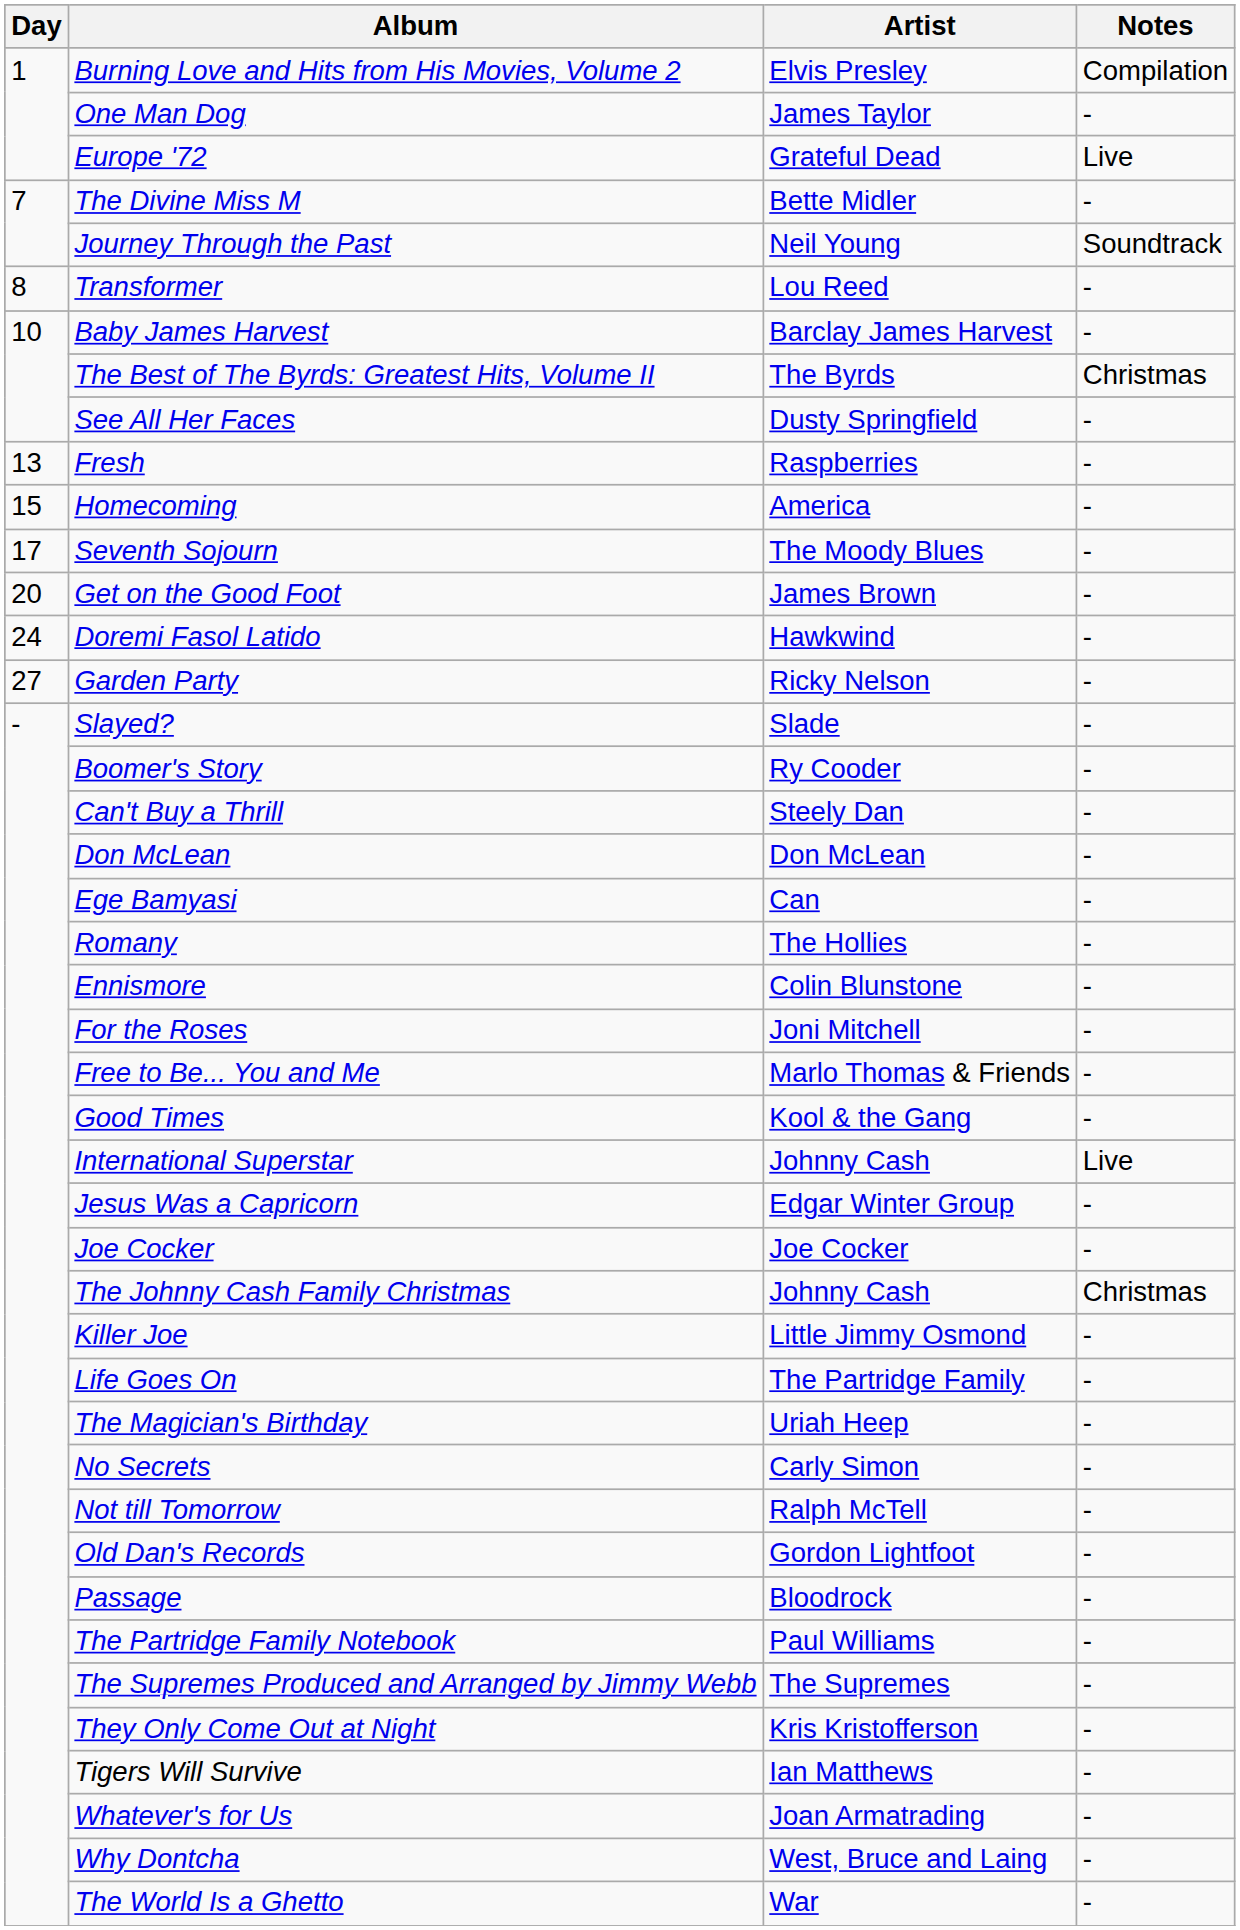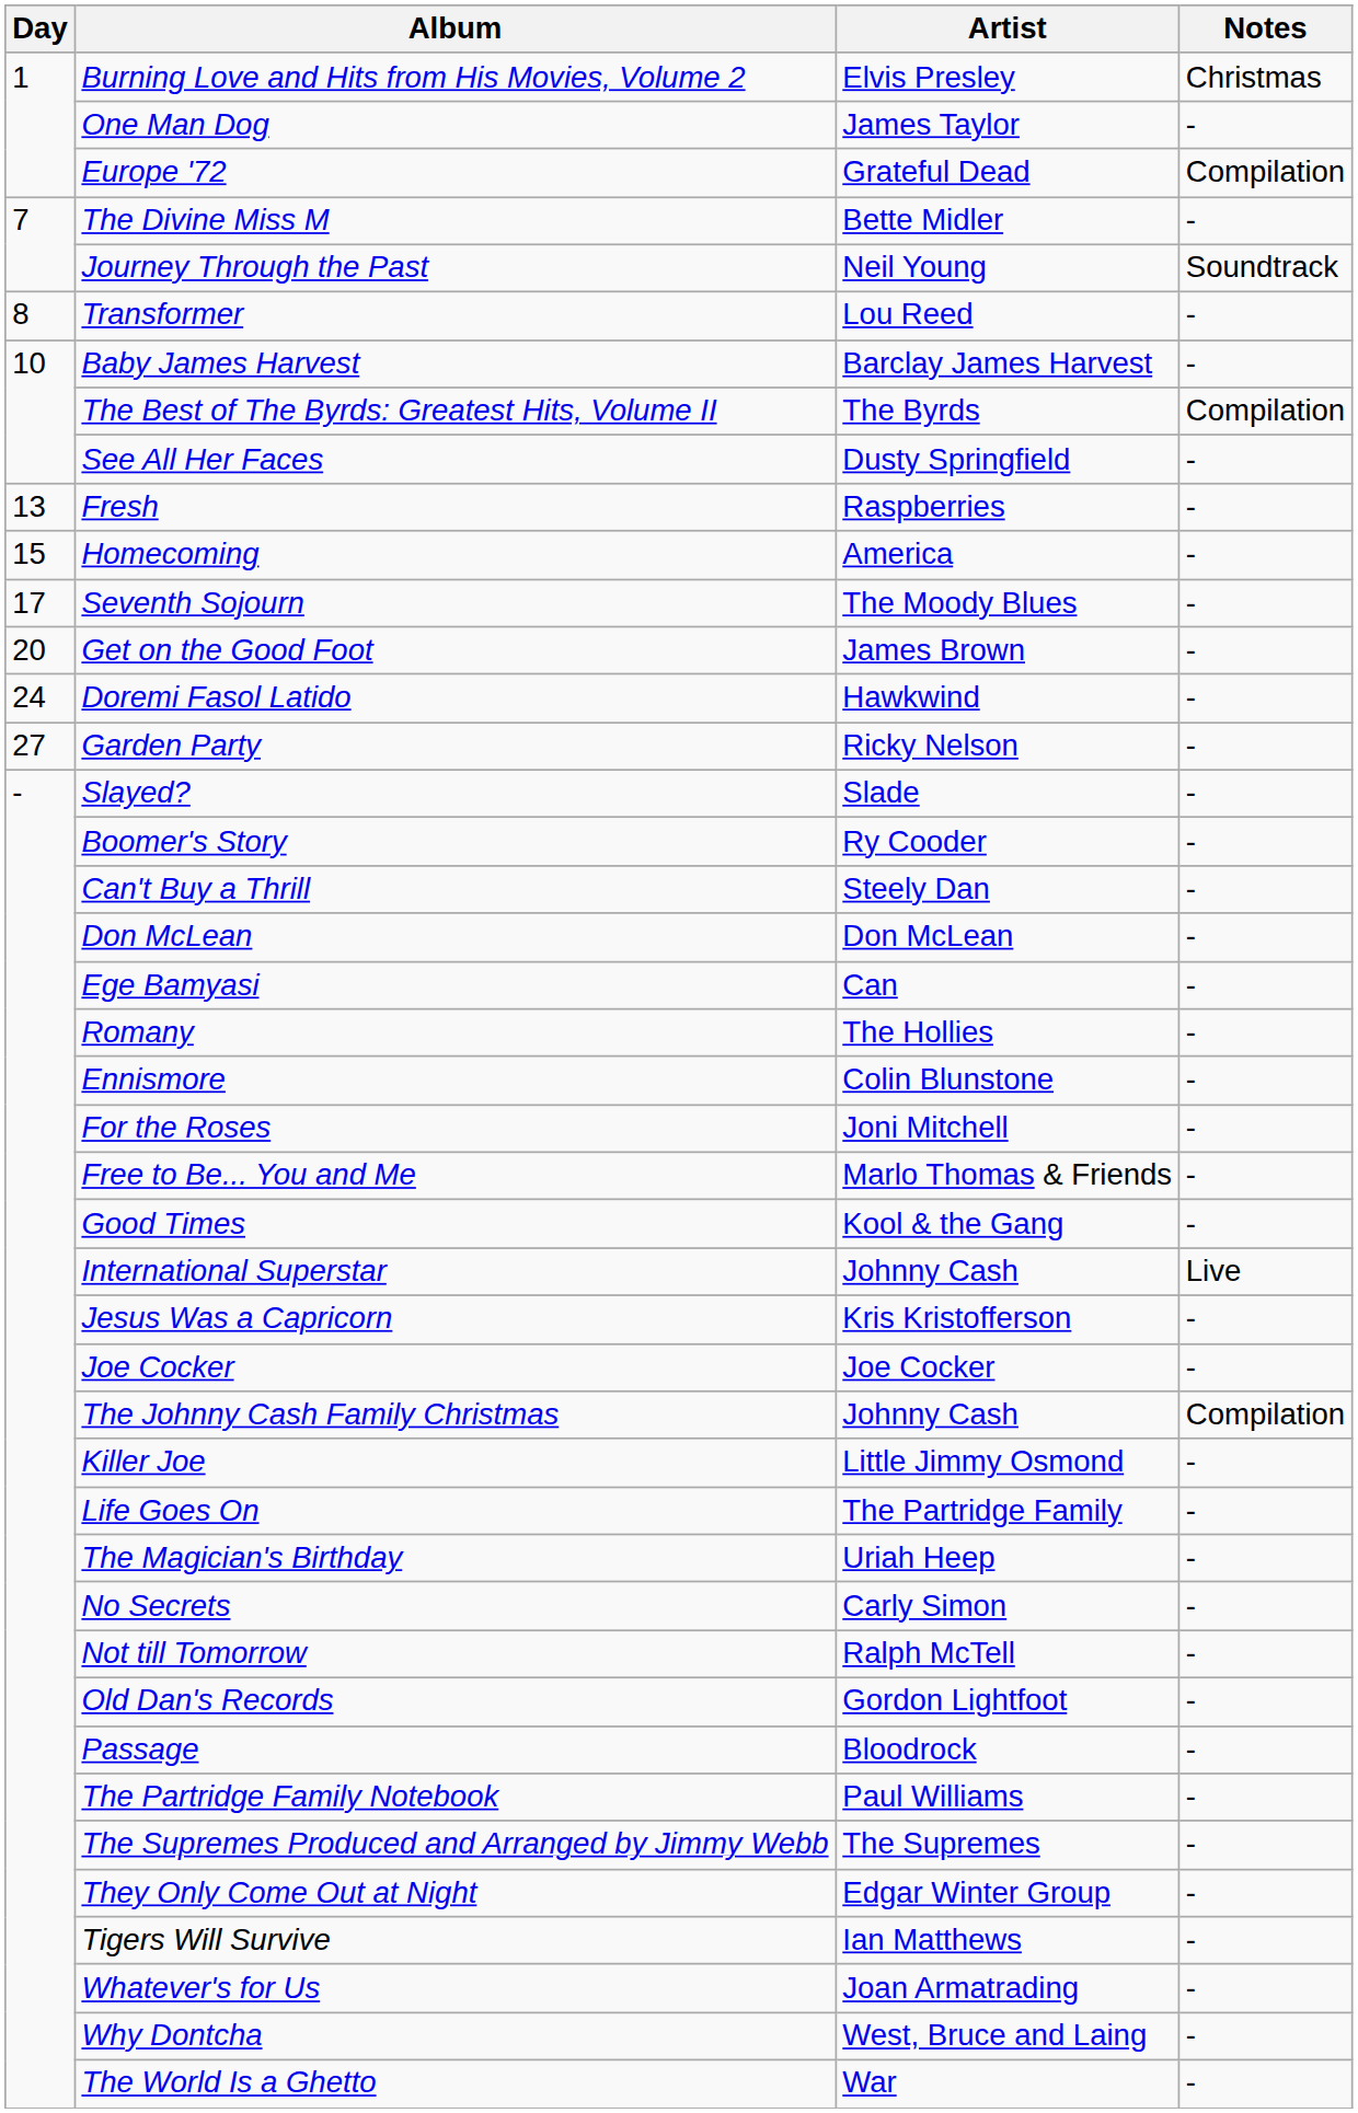Burning Love and Hits from His Movies, Volume 2 | Notes: Compilation -> Christmas
Europe '72 | Notes: Live -> Compilation
The Best of The Byrds: Greatest Hits, Volume II | Notes: Christmas -> Compilation
Jesus Was a Capricorn | Artist: Edgar Winter Group -> Kris Kristofferson
The Johnny Cash Family Christmas | Notes: Christmas -> Compilation
They Only Come Out at Night | Artist: Kris Kristofferson -> Edgar Winter Group
